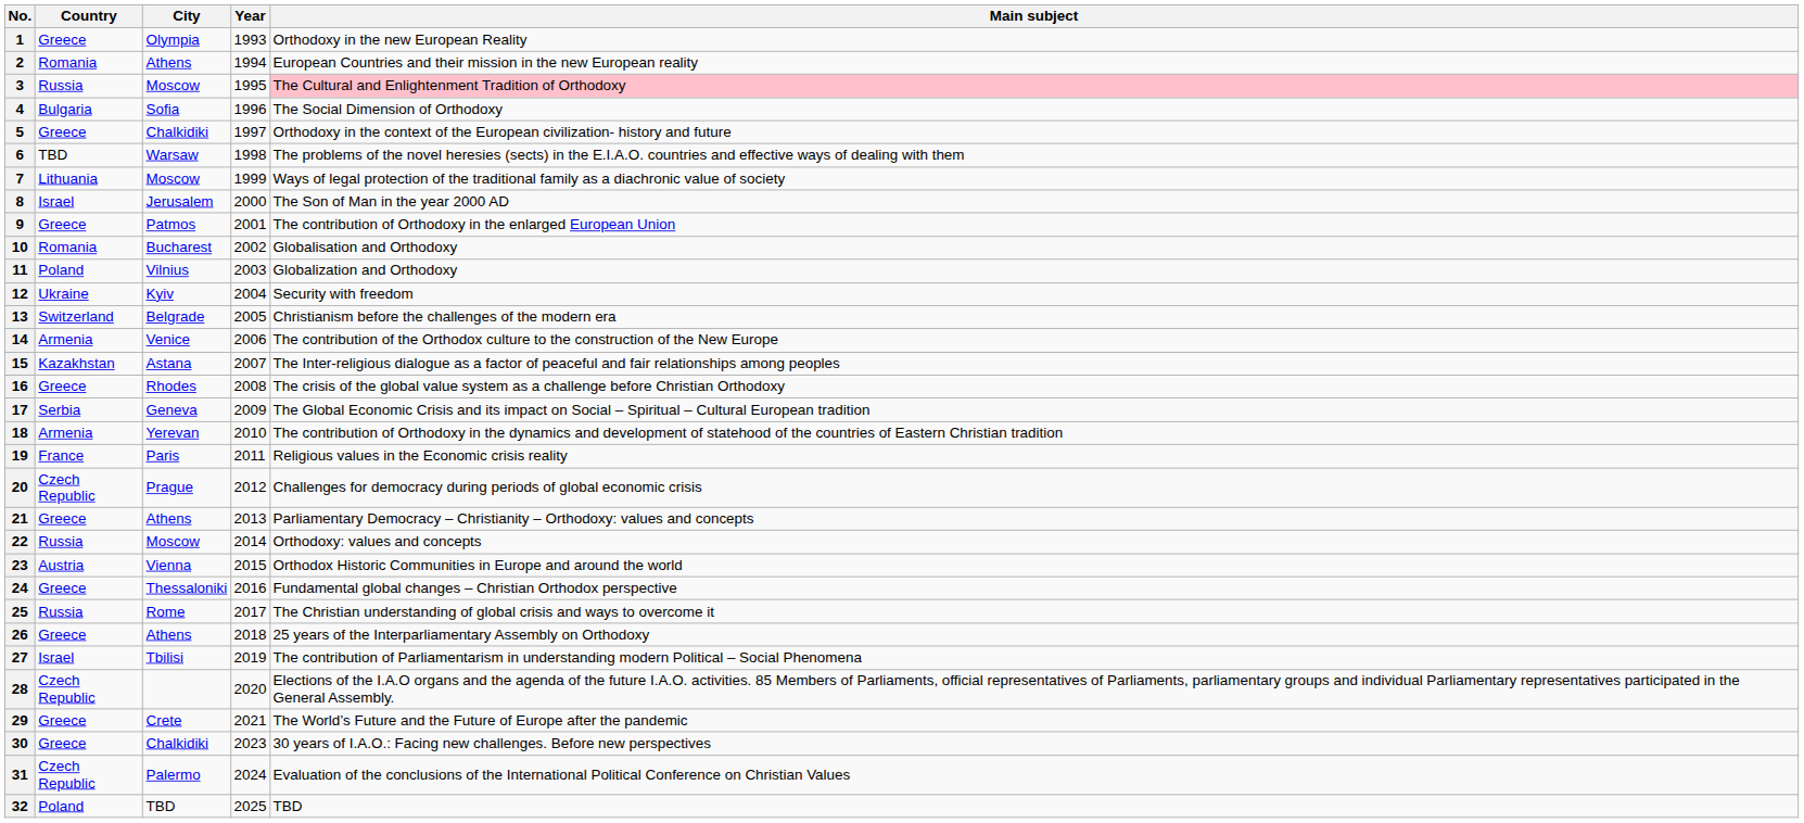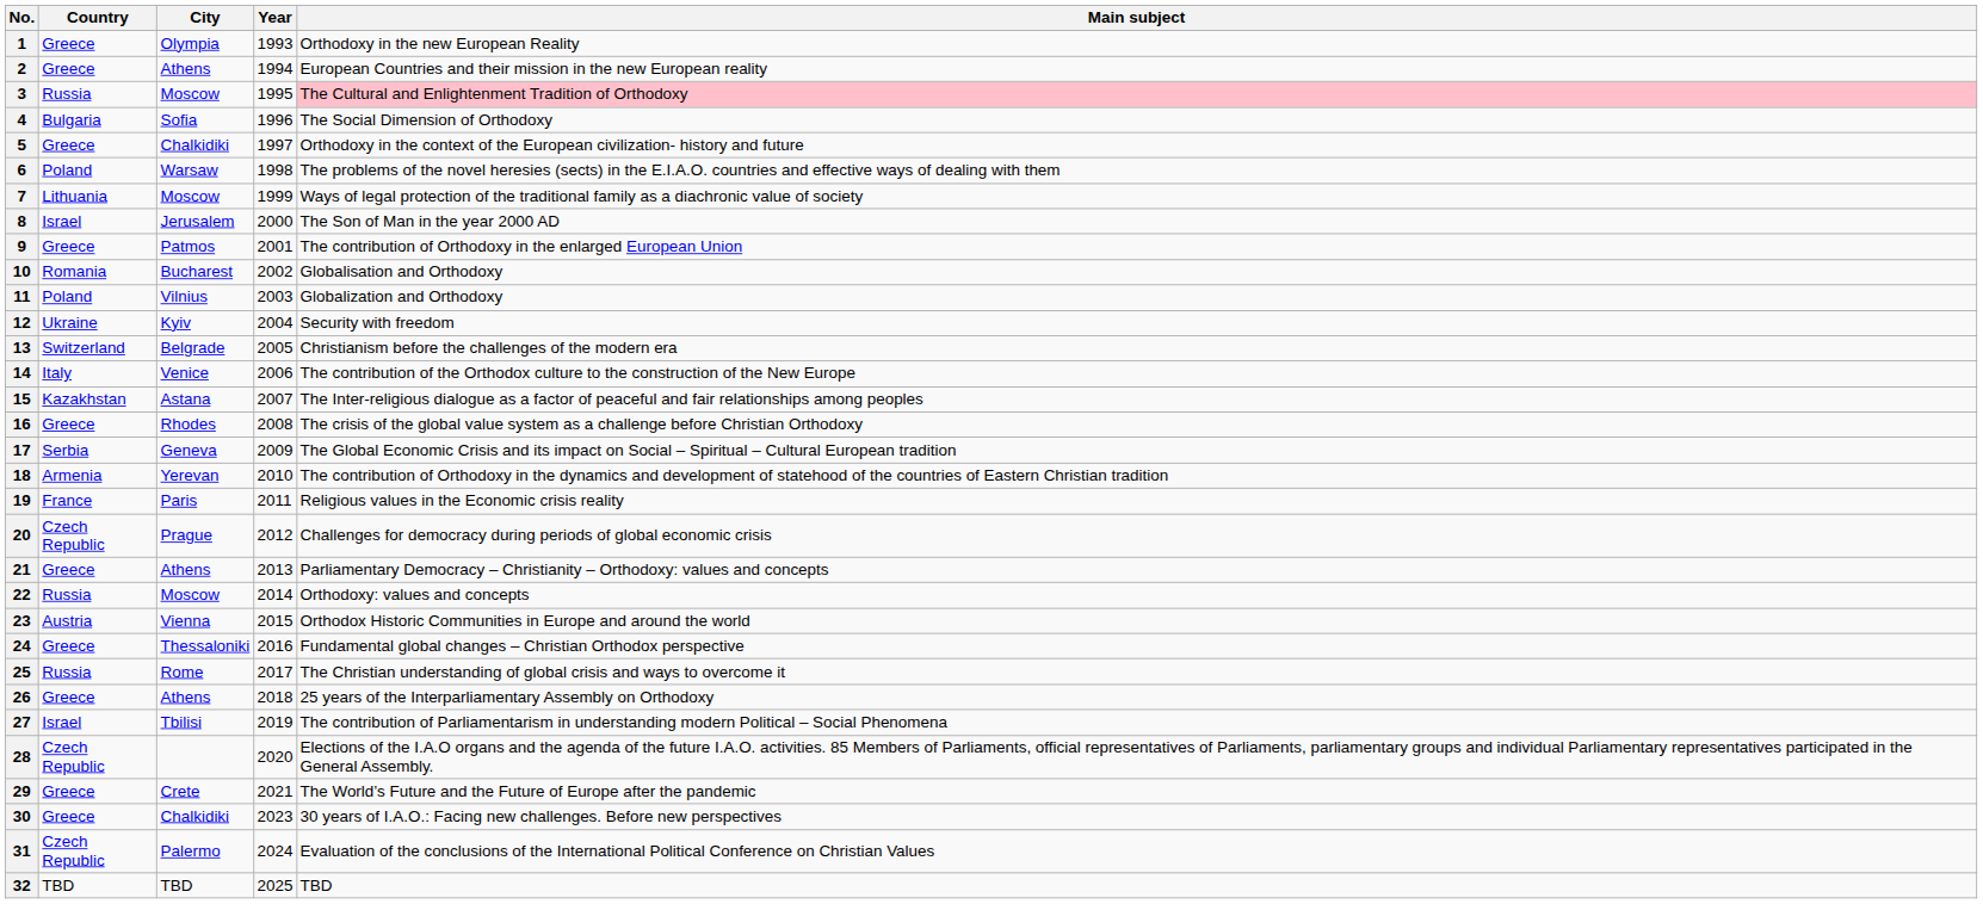2 | Country: Romania -> Greece
6 | Country: TBD -> Poland
14 | Country: Armenia -> Italy
32 | Country: Poland -> TBD
